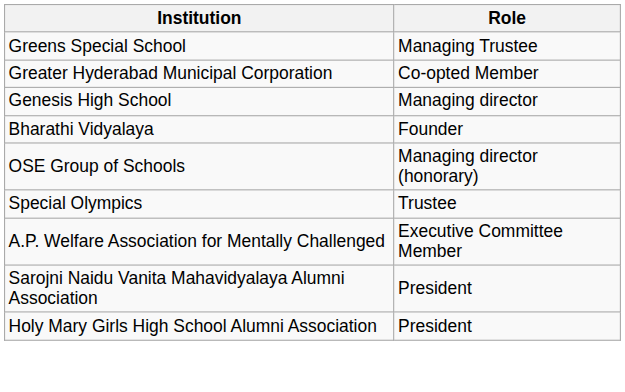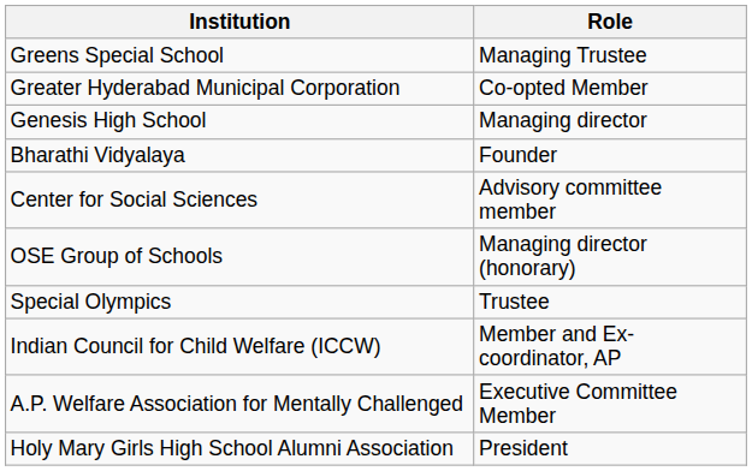+ row: Center for Social Sciences | Advisory committee member
+ row: Indian Council for Child Welfare (ICCW) | Member and Ex-coordinator, AP
- row: Sarojni Naidu Vanita Mahavidyalaya Alumni Association | President
